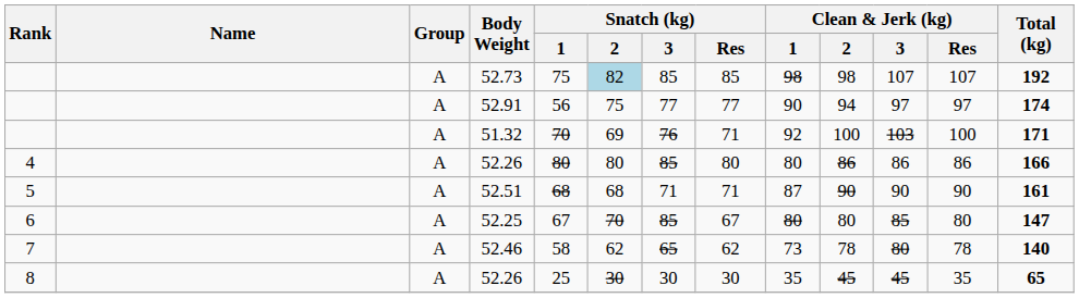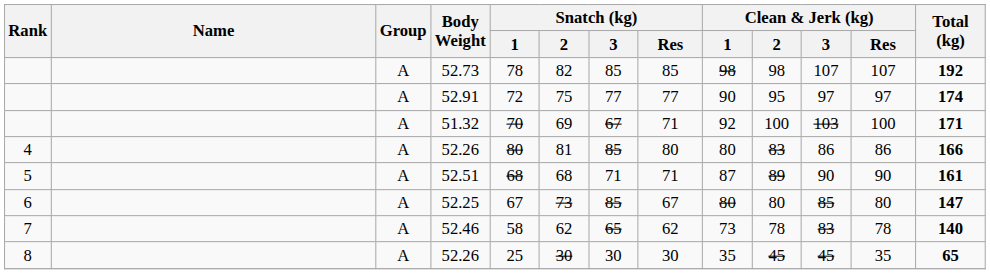52.73 | Snatch (kg) / 1: 75 -> 78
52.73 | Snatch (kg) / 2: lightblue background -> no background
52.91 | Snatch (kg) / 1: 56 -> 72
52.91 | Clean & Jerk (kg) / 2: 94 -> 95
51.32 | Snatch (kg) / 3: 76 -> 67
4 / 52.26 | Snatch (kg) / 2: 80 -> 81
4 / 52.26 | Clean & Jerk (kg) / 2: 86 -> 83
52.51 | Clean & Jerk (kg) / 2: 90 -> 89
52.25 | Snatch (kg) / 2: 70 -> 73
52.46 | Clean & Jerk (kg) / 3: 80 -> 83
